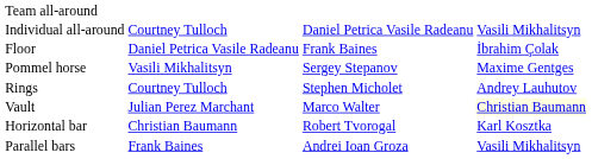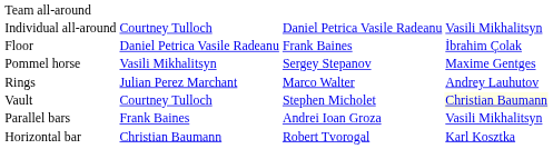Rings | column 2: Courtney Tulloch -> Julian Perez Marchant
Rings | column 3: Stephen Micholet -> Marco Walter
Vault | column 2: Julian Perez Marchant -> Courtney Tulloch
Vault | column 3: Marco Walter -> Stephen Micholet
rows swapped: Parallel bars <-> Horizontal bar
